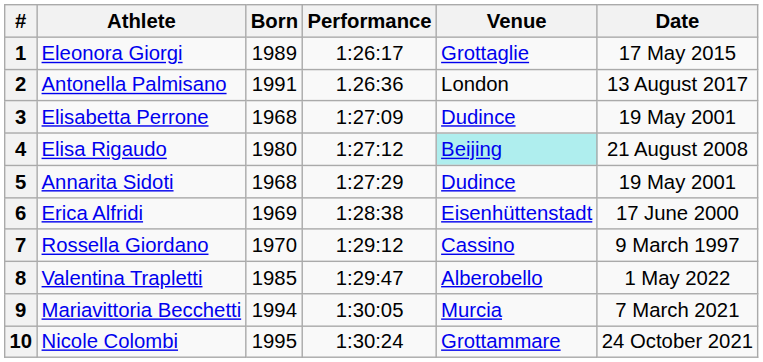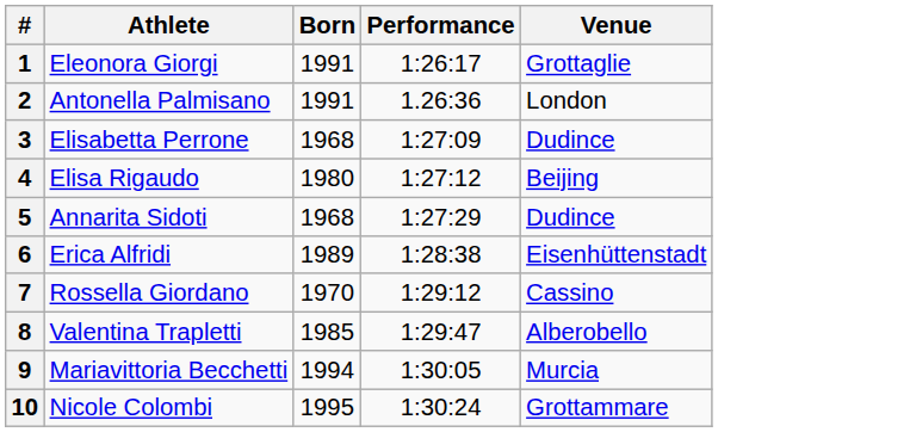- column: Date | 17 May 2015 | 13 August 2017 | 19 May 2001 | 21 August 2008 | 19 May 2001 | 17 June 2000 | 9 March 1997 | 1 May 2022 | 7 March 2021 | 24 October 2021
1 | Born: 1989 -> 1991
4 | Venue: paleturquoise background -> no background
6 | Born: 1969 -> 1989
